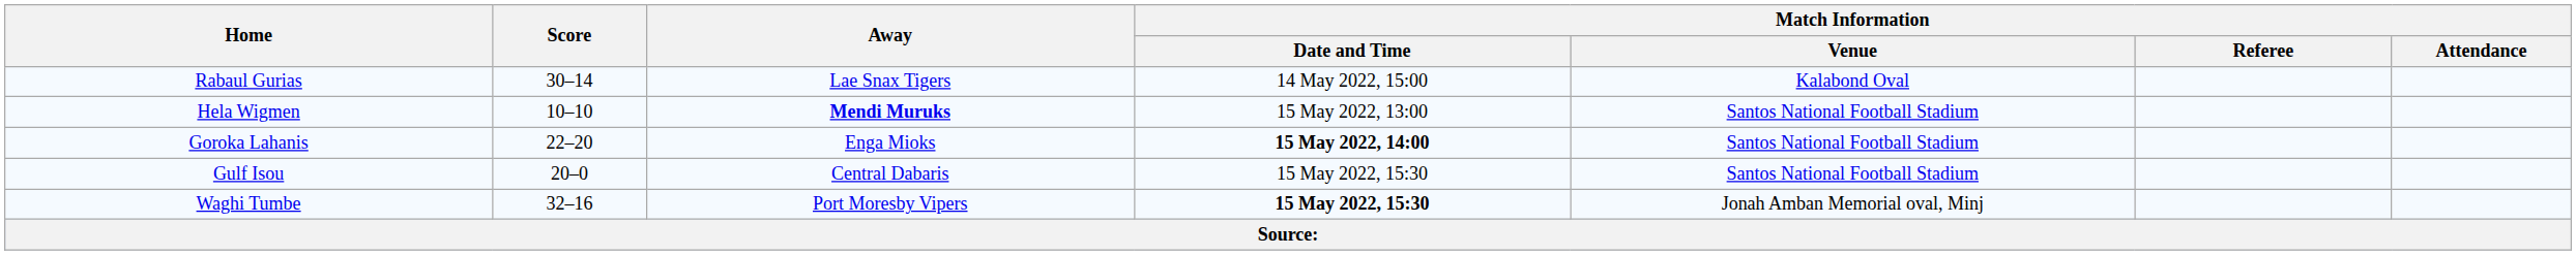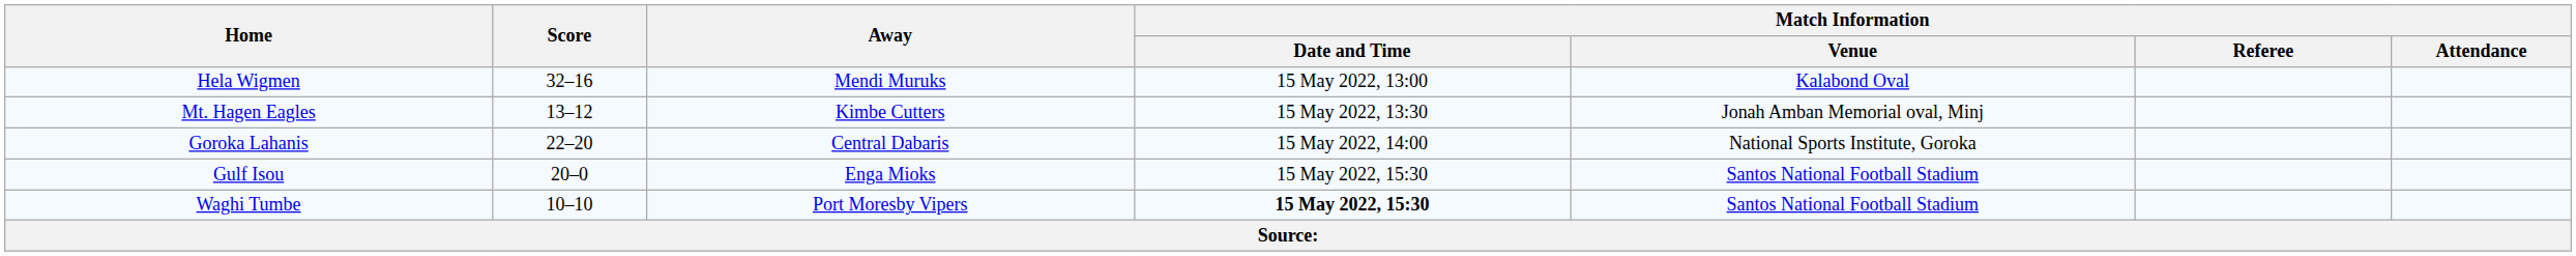- row: Rabaul Gurias | 30–14 | Lae Snax Tigers | 14 May 2022, 15:00 | Kalabond Oval
Hela Wigmen | Score: 10–10 -> 32–16
Hela Wigmen | Away: bold -> normal
Hela Wigmen | Match Information / Venue: Santos National Football Stadium -> Kalabond Oval
+ row: Mt. Hagen Eagles | 13–12 | Kimbe Cutters | 15 May 2022, 13:30 | Jonah Amban Memorial oval, Minj
Goroka Lahanis | Away: Enga Mioks -> Central Dabaris
Goroka Lahanis | Match Information / Date and Time: bold -> normal
Goroka Lahanis | Match Information / Venue: Santos National Football Stadium -> National Sports Institute, Goroka
Gulf Isou | Away: Central Dabaris -> Enga Mioks
Waghi Tumbe | Score: 32–16 -> 10–10
Waghi Tumbe | Match Information / Venue: Jonah Amban Memorial oval, Minj -> Santos National Football Stadium
